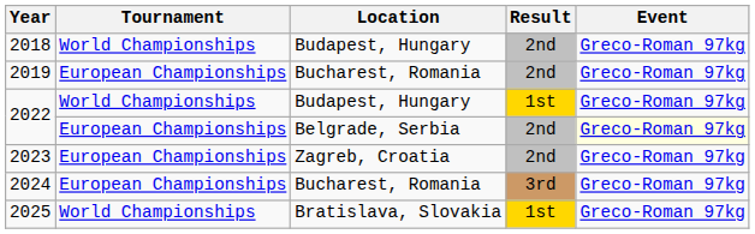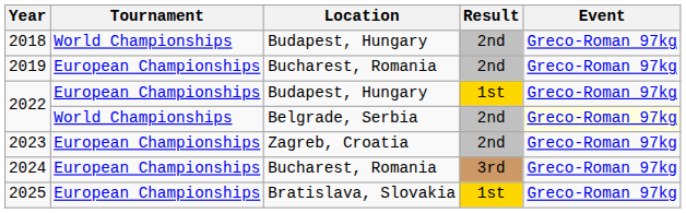2022 / Budapest, Hungary | Tournament: World Championships -> European Championships
2022 / Belgrade, Serbia | Tournament: European Championships -> World Championships
2025 | Tournament: World Championships -> European Championships
